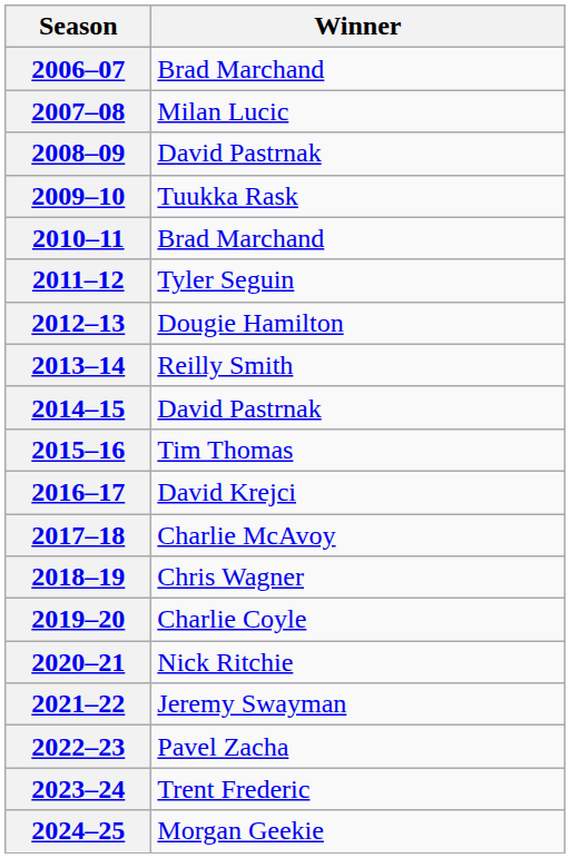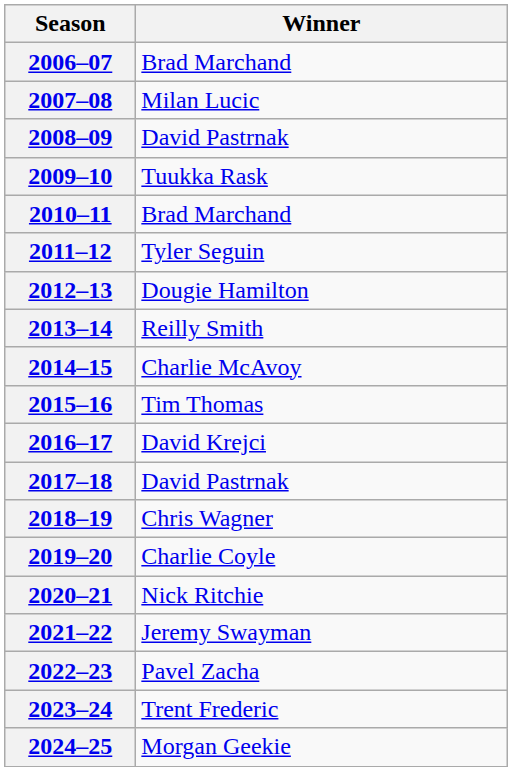2014–15 | Winner: David Pastrnak -> Charlie McAvoy
2017–18 | Winner: Charlie McAvoy -> David Pastrnak
